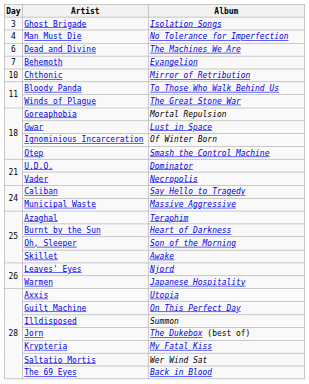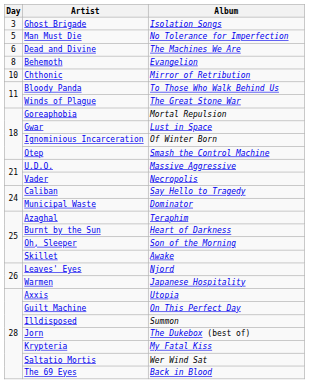Man Must Die | Day: 4 -> 5
Behemoth | Day: 7 -> 8
U.D.O. | Album: Dominator -> Massive Aggressive
Municipal Waste | Album: Massive Aggressive -> Dominator
